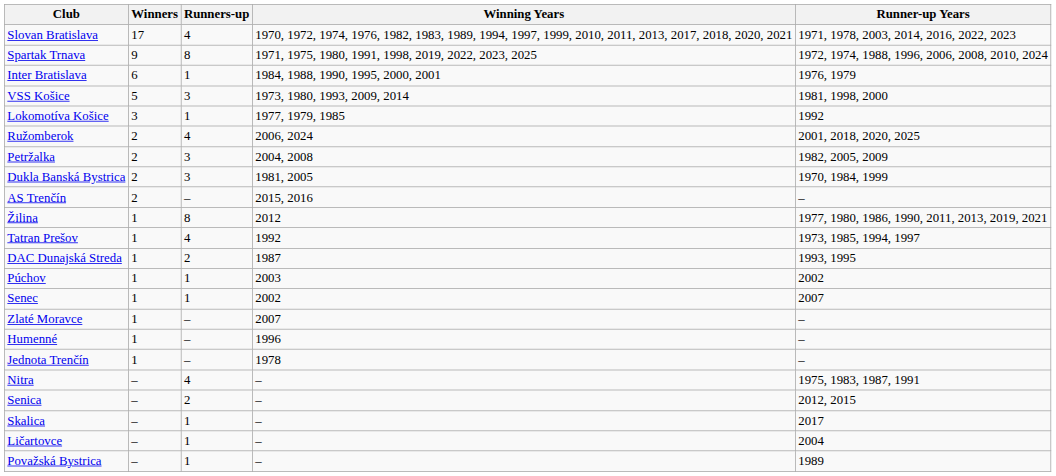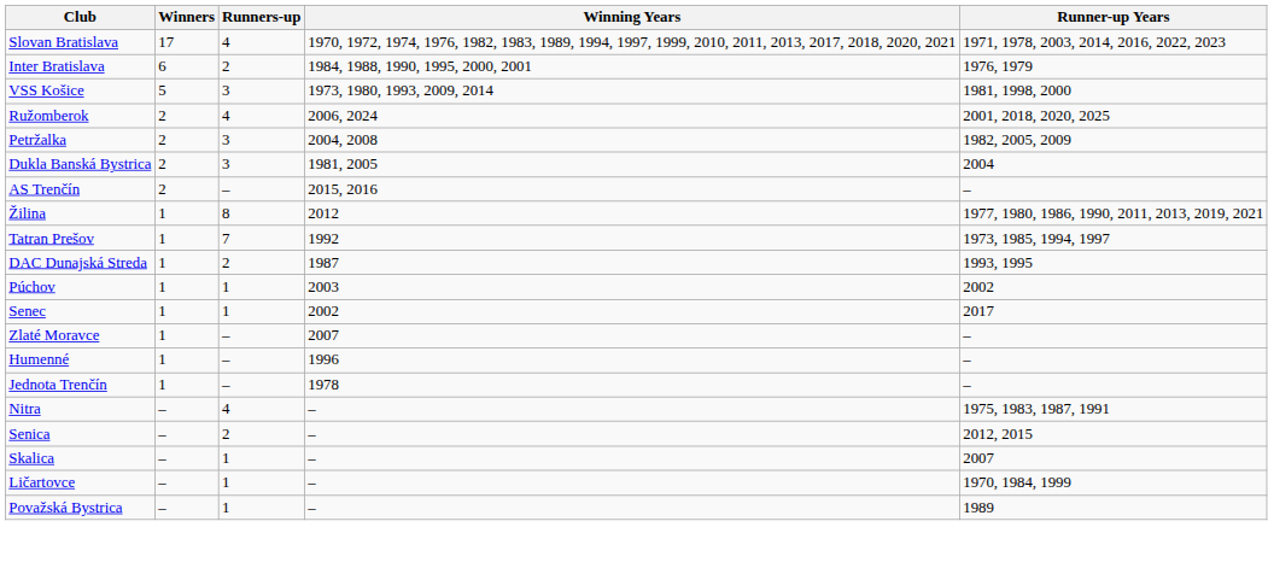- row: Spartak Trnava | 9 | 8 | 1971, 1975, 1980, 1991, 1998, 2019, 2022, 2023, 2025 | 1972, 1974, 1988, 1996, 2006, 2008, 2010, 2024
Inter Bratislava | Runners-up: 1 -> 2
- row: Lokomotíva Košice | 3 | 1 | 1977, 1979, 1985 | 1992
Dukla Banská Bystrica | Runner-up Years: 1970, 1984, 1999 -> 2004
Tatran Prešov | Runners-up: 4 -> 7
Senec | Runner-up Years: 2007 -> 2017
Skalica | Runner-up Years: 2017 -> 2007
Ličartovce | Runner-up Years: 2004 -> 1970, 1984, 1999
